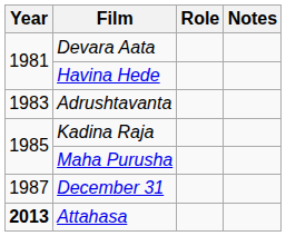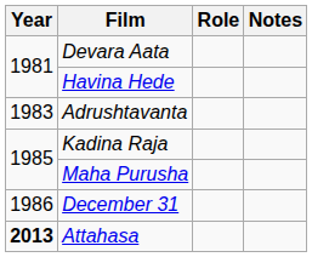December 31 | Year: 1987 -> 1986
